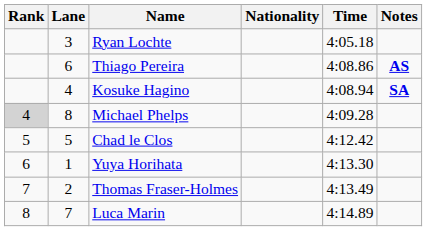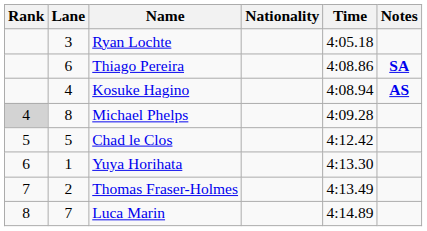Thiago Pereira | Notes: AS -> SA
Kosuke Hagino | Notes: SA -> AS
